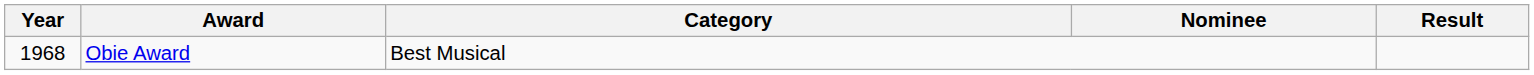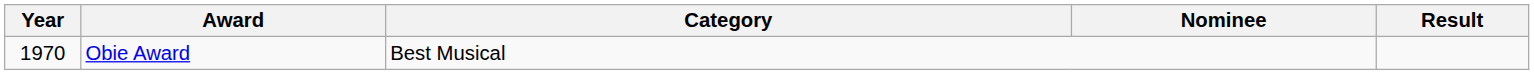Obie Award | Year: 1968 -> 1970
